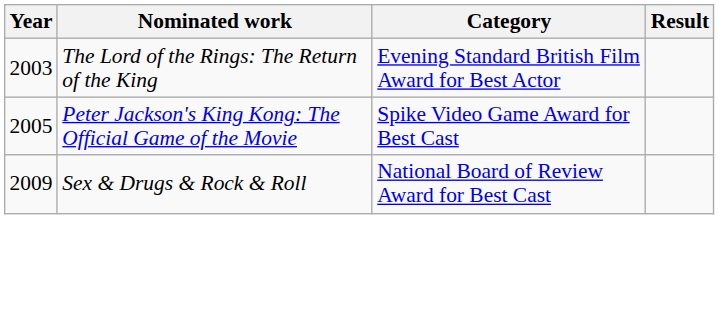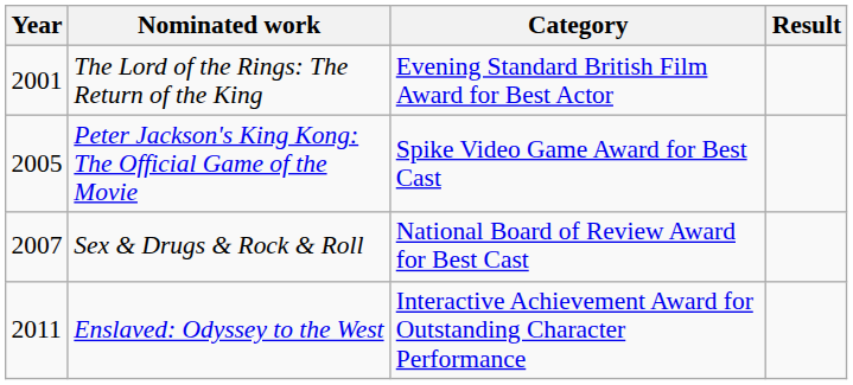The Lord of the Rings: The Return of the King | Year: 2003 -> 2001
Sex & Drugs & Rock & Roll | Year: 2009 -> 2007
+ row: 2011 | Enslaved: Odyssey to the West | Interactive Achievement Award for Outstanding Character Performance
